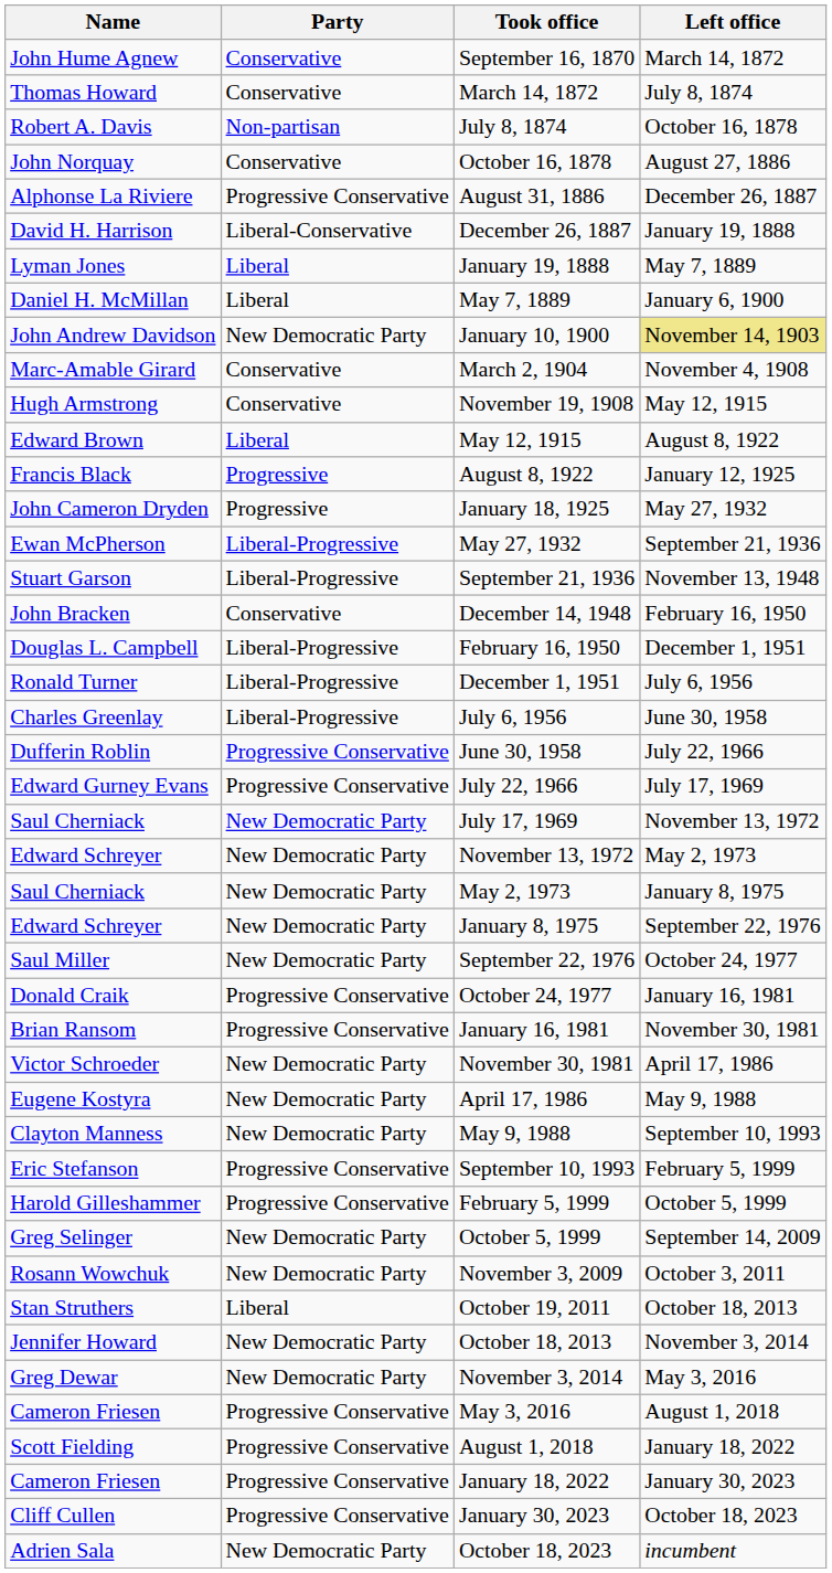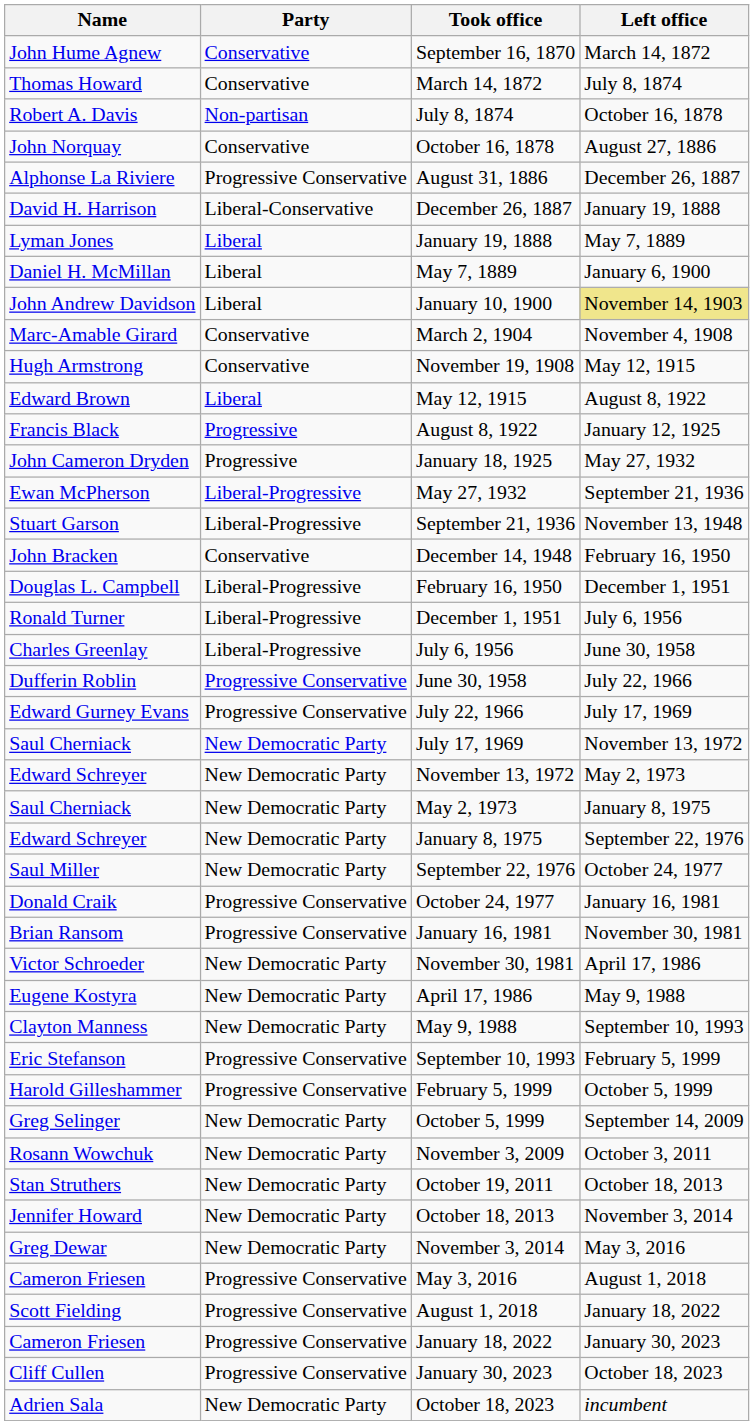January 10, 1900 | Party: New Democratic Party -> Liberal
October 19, 2011 | Party: Liberal -> New Democratic Party
